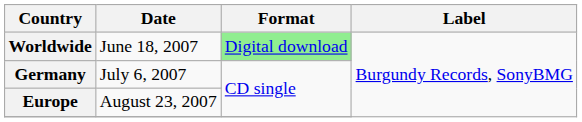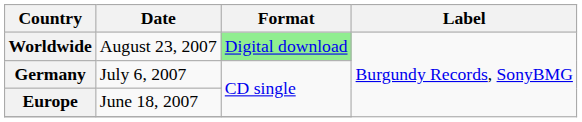Worldwide | Date: June 18, 2007 -> August 23, 2007
Europe | Date: August 23, 2007 -> June 18, 2007
